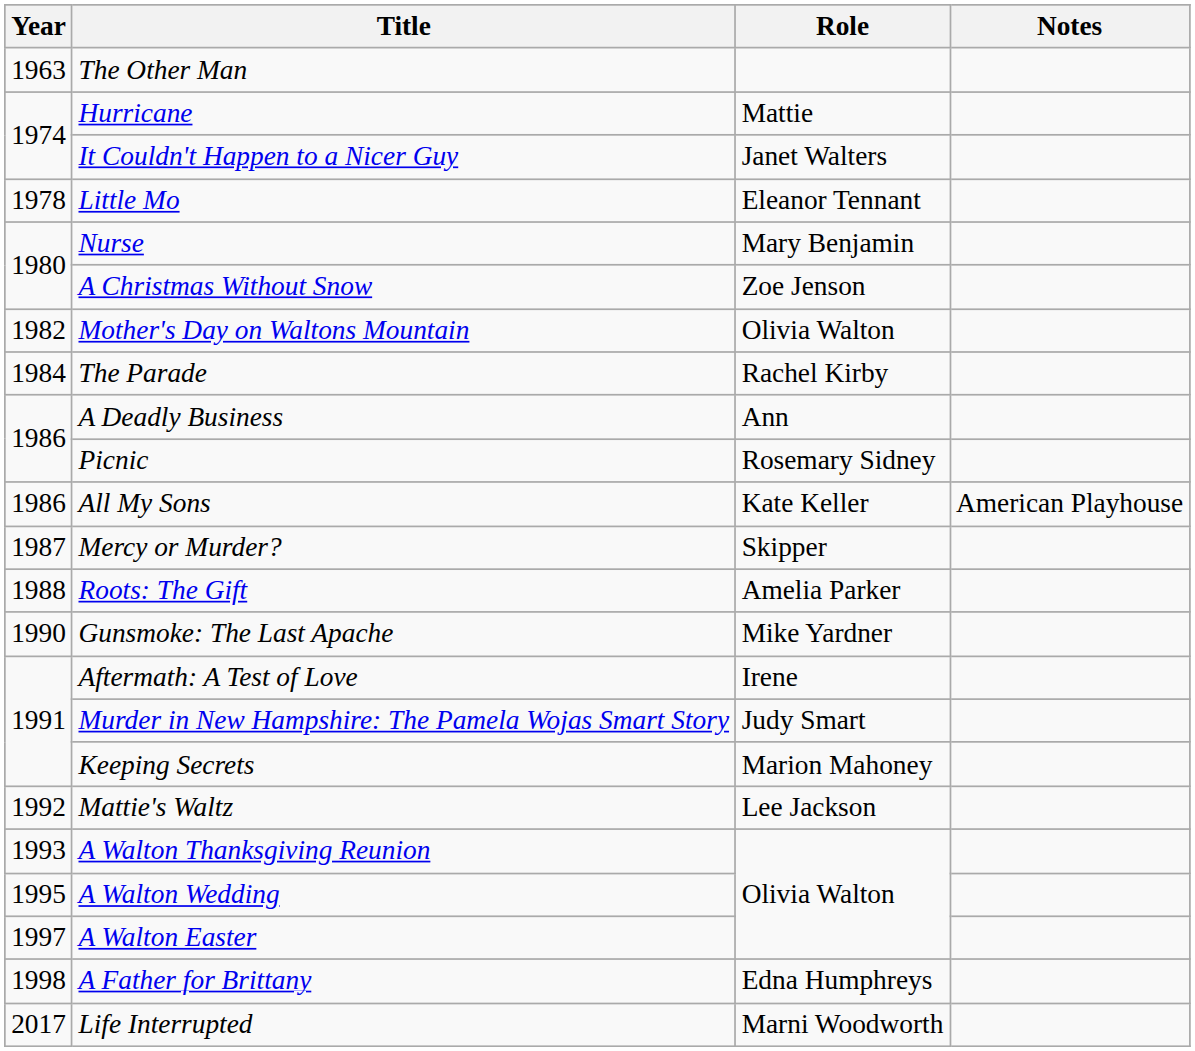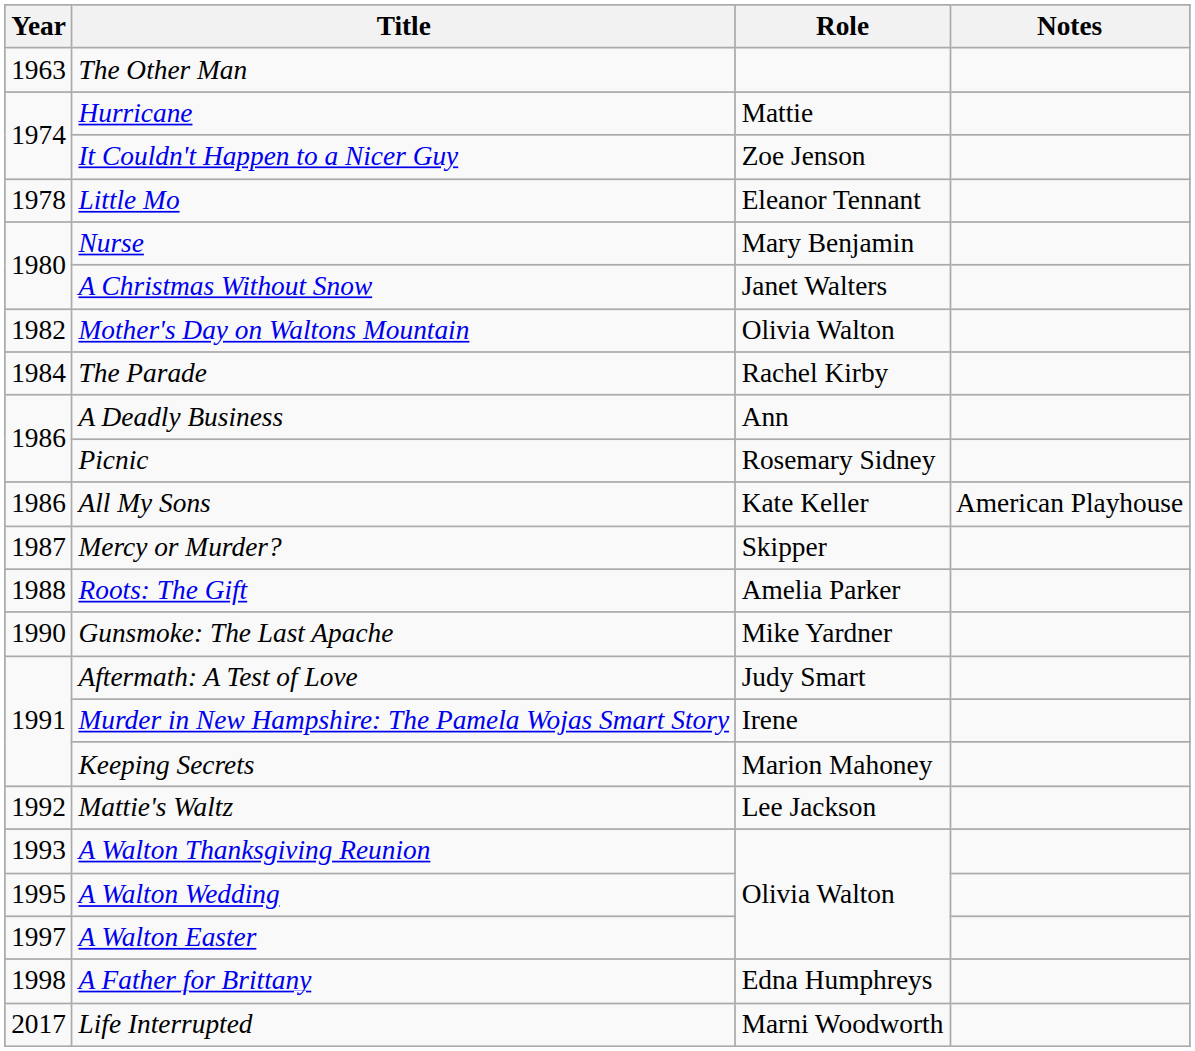It Couldn't Happen to a Nicer Guy | Role: Janet Walters -> Zoe Jenson
A Christmas Without Snow | Role: Zoe Jenson -> Janet Walters
Aftermath: A Test of Love | Role: Irene -> Judy Smart
Murder in New Hampshire: The Pamela Wojas Smart Story | Role: Judy Smart -> Irene
